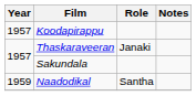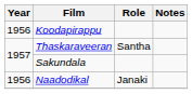Koodapirappu | Year: 1957 -> 1956
Thaskaraveeran | Role: Janaki -> Santha
Naadodikal | Year: 1959 -> 1956
Naadodikal | Role: Santha -> Janaki
